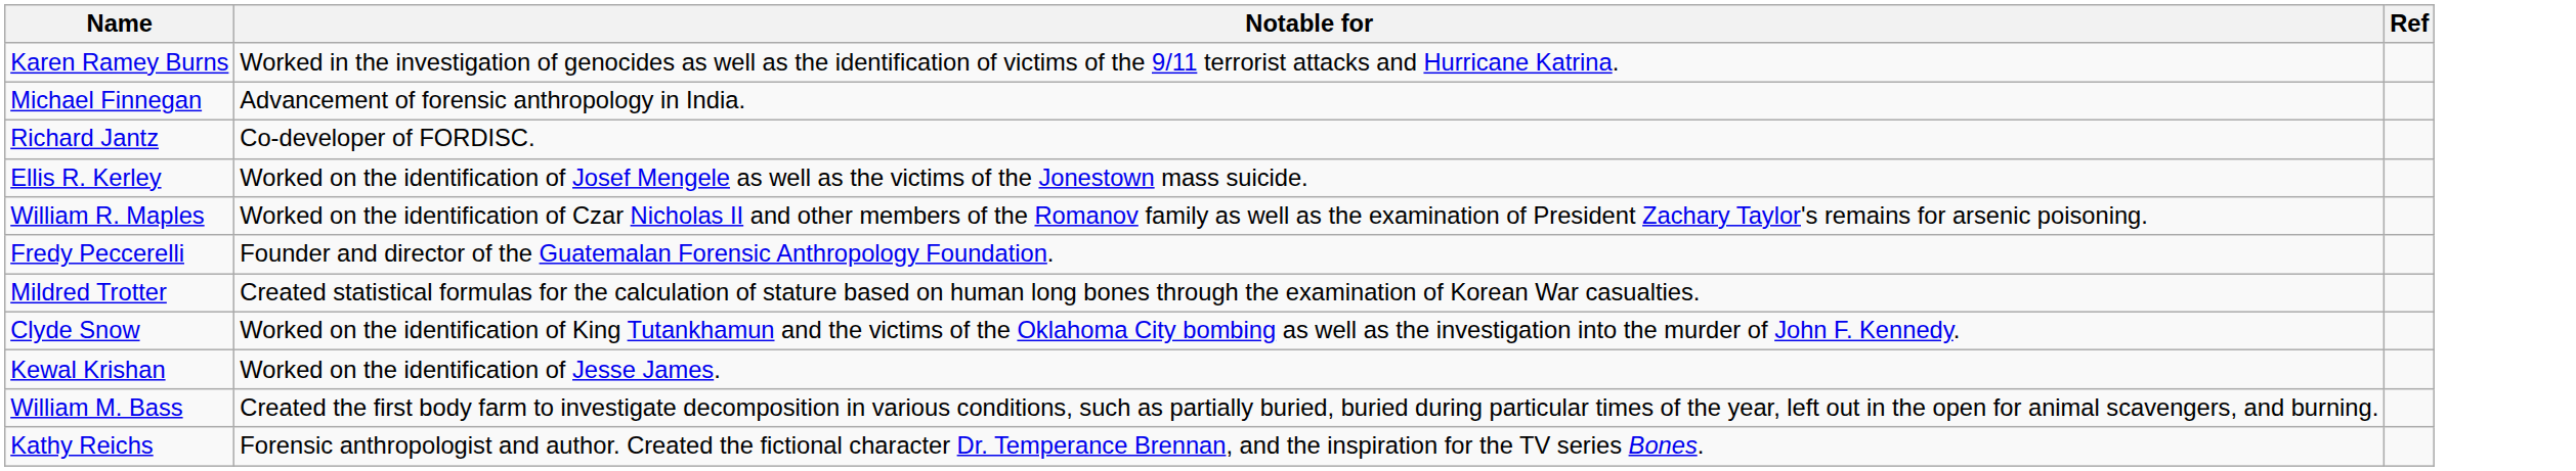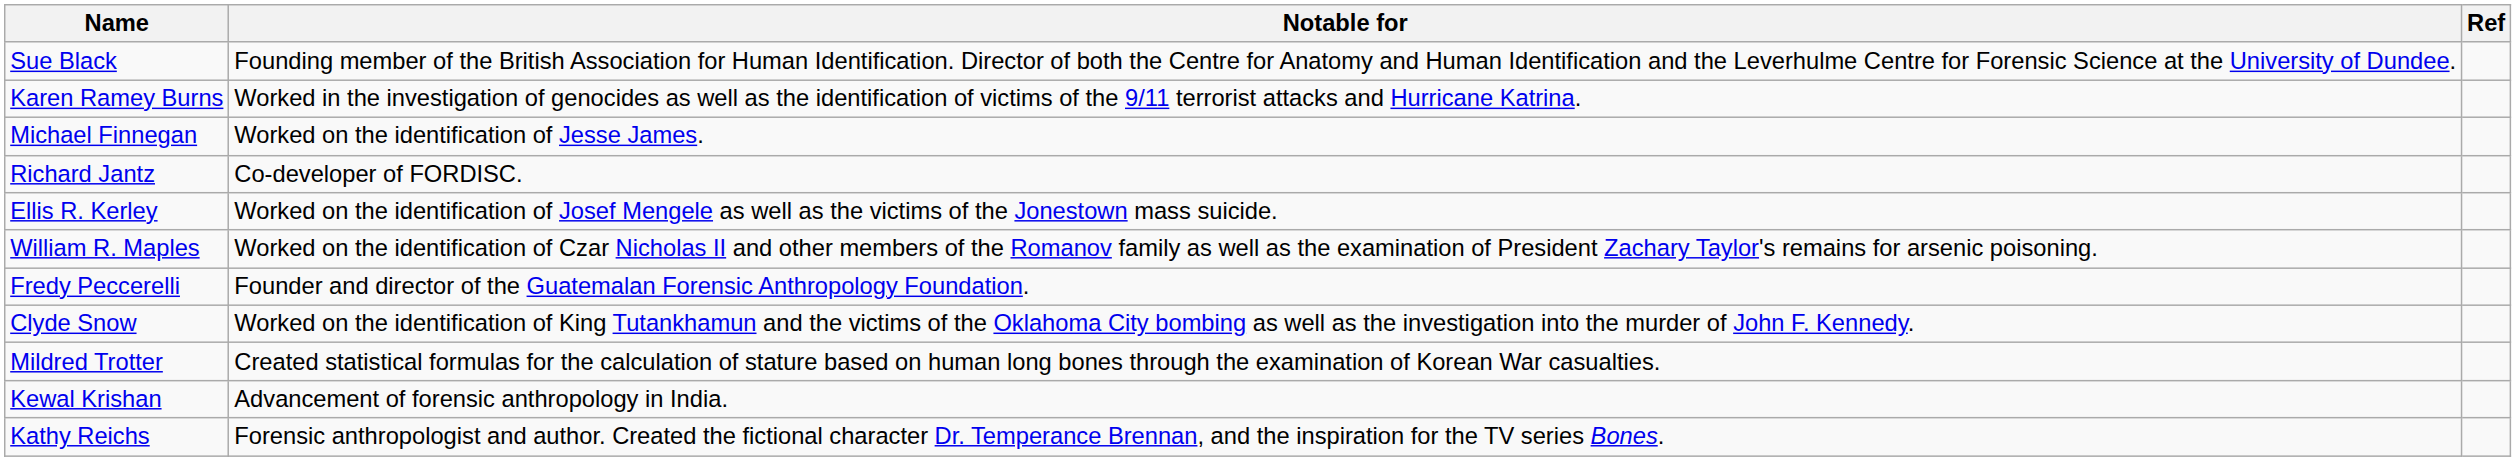+ row: Sue Black | Founding member of the British Association for Human Identification. Director of both the Centre for Anatomy and Human Identification and the Leverhulme Centre for Forensic Science at the University of Dundee.
Michael Finnegan | Notable for: Advancement of forensic anthropology in India. -> Worked on the identification of Jesse James.
rows swapped: Clyde Snow <-> Mildred Trotter
Kewal Krishan | Notable for: Worked on the identification of Jesse James. -> Advancement of forensic anthropology in India.
- row: William M. Bass | Created the first body farm to investigate decomposition in various conditions, such as partially buried, buried during particular times of the year, left out in the open for animal scavengers, and burning.
